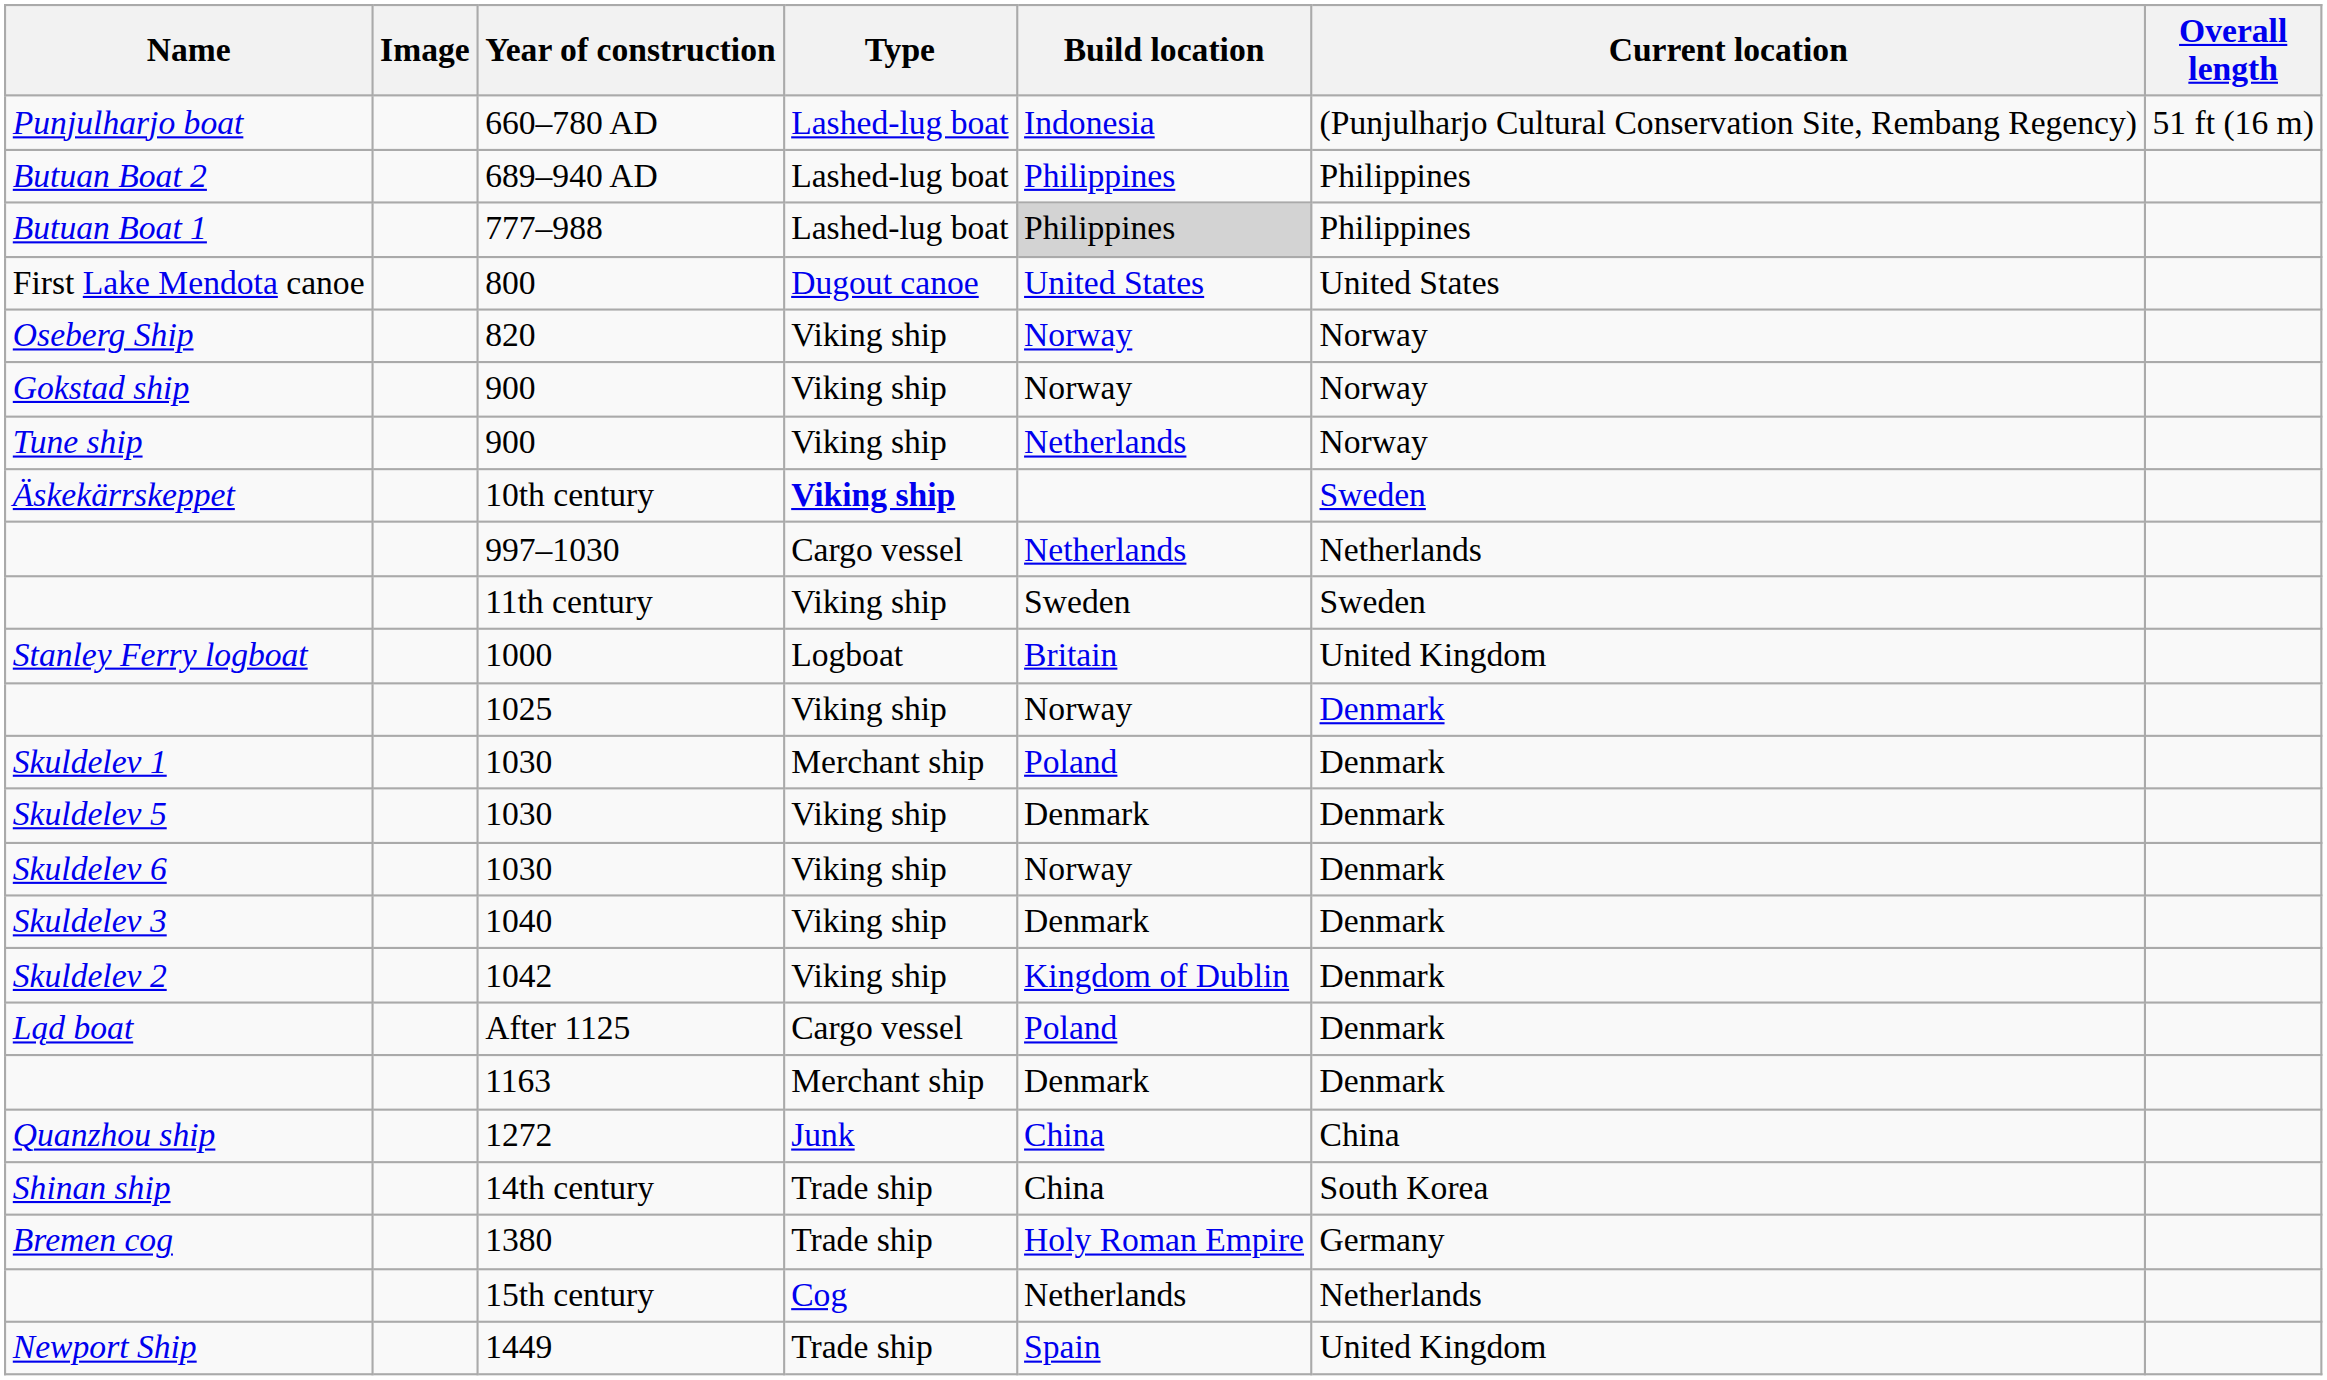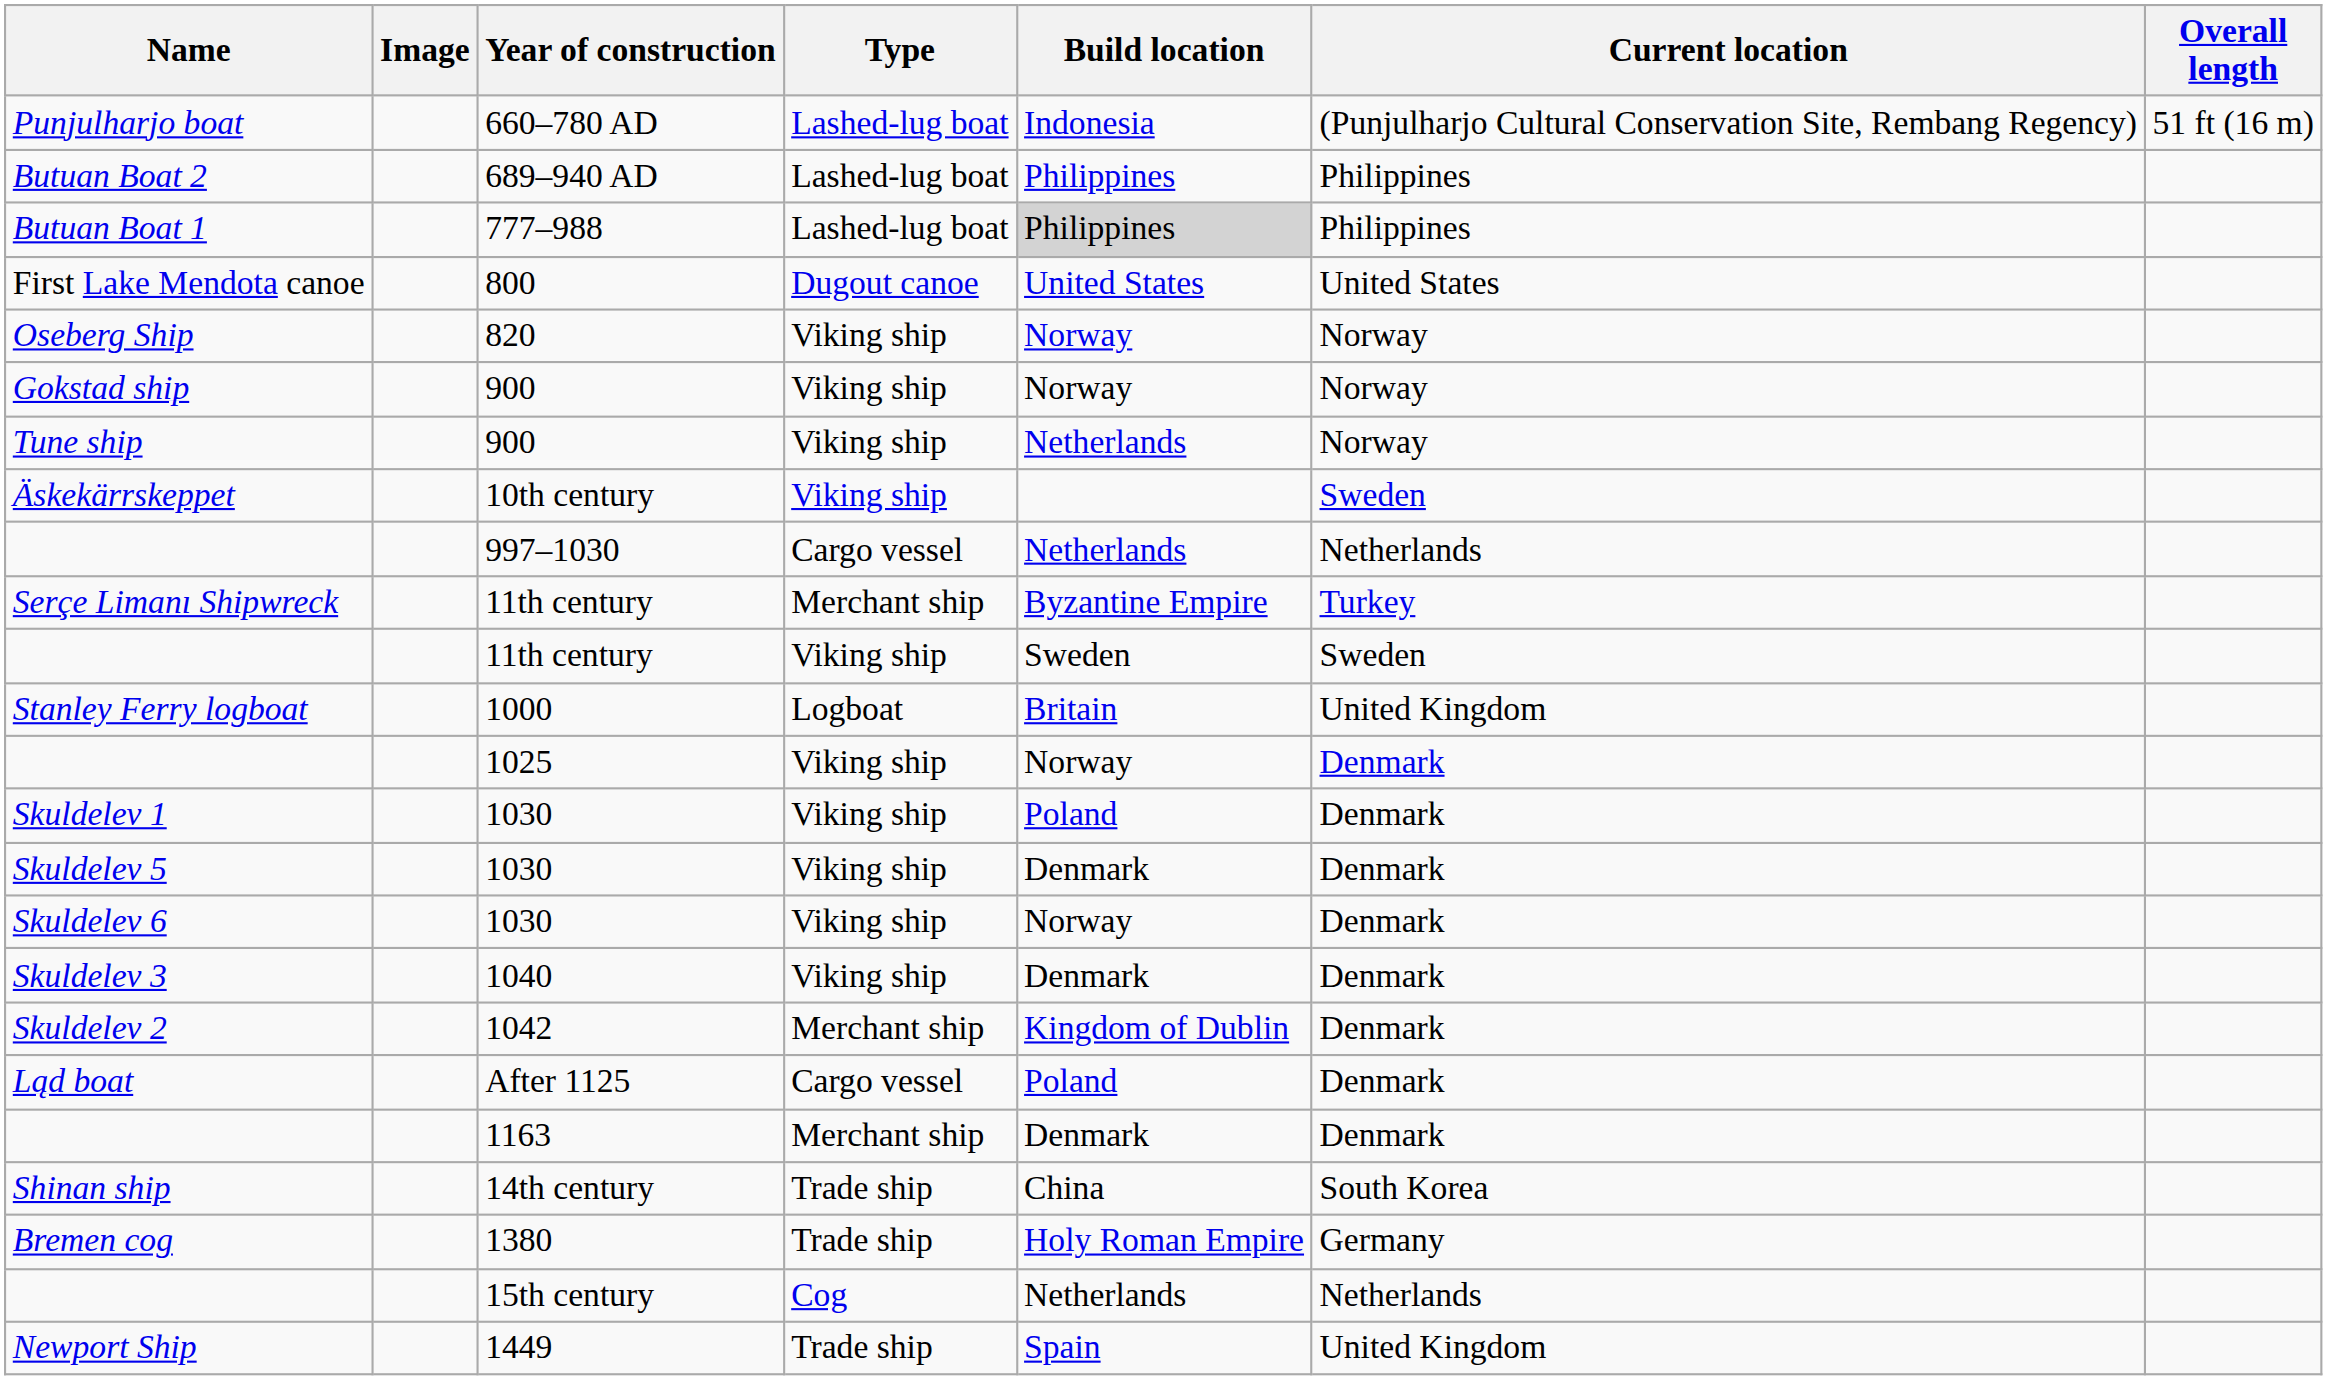Äskekärrskeppet | Type: bold -> normal
+ row: Serçe Limanı Shipwreck | 11th century | Merchant ship | Byzantine Empire | Turkey
Skuldelev 1 | Type: Merchant ship -> Viking ship
Skuldelev 2 | Type: Viking ship -> Merchant ship
- row: Quanzhou ship | 1272 | Junk | China | China
